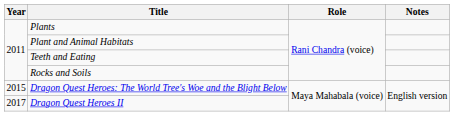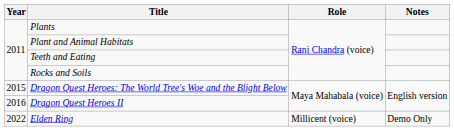Dragon Quest Heroes II | Year: 2017 -> 2016
+ row: 2022 | Elden Ring | Millicent (voice) | Demo Only
